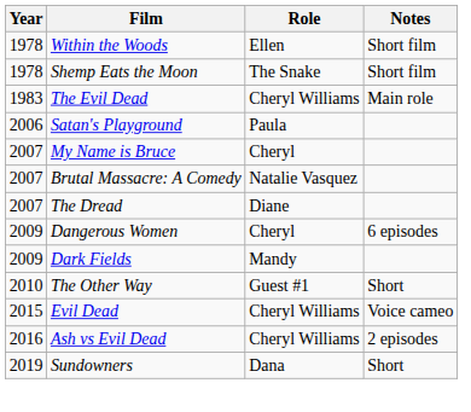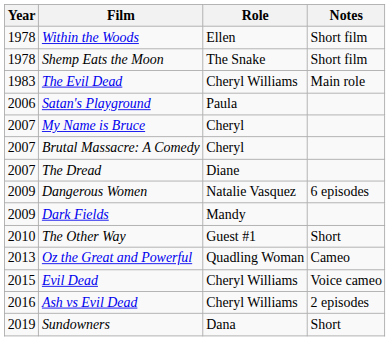Brutal Massacre: A Comedy | Role: Natalie Vasquez -> Cheryl
Dangerous Women | Role: Cheryl -> Natalie Vasquez
+ row: 2013 | Oz the Great and Powerful | Quadling Woman | Cameo
